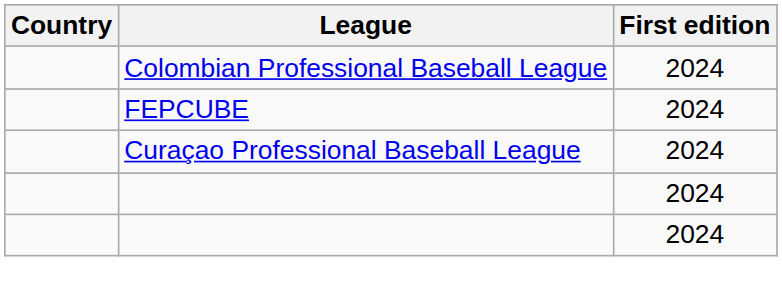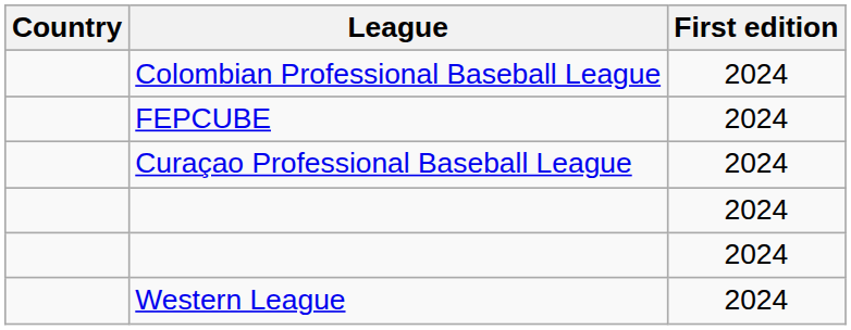+ row: Western League | 2024
